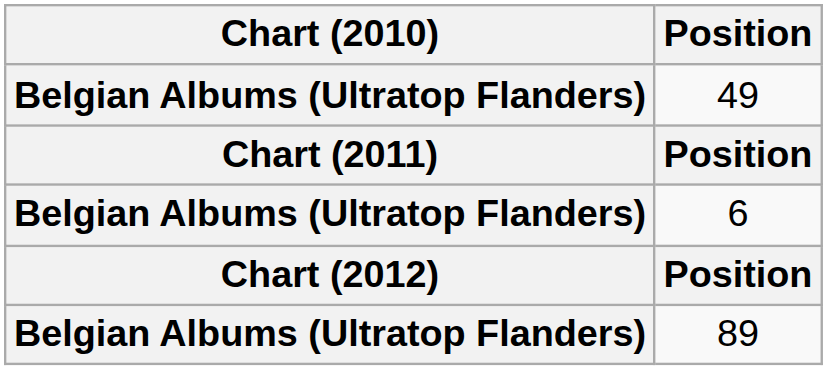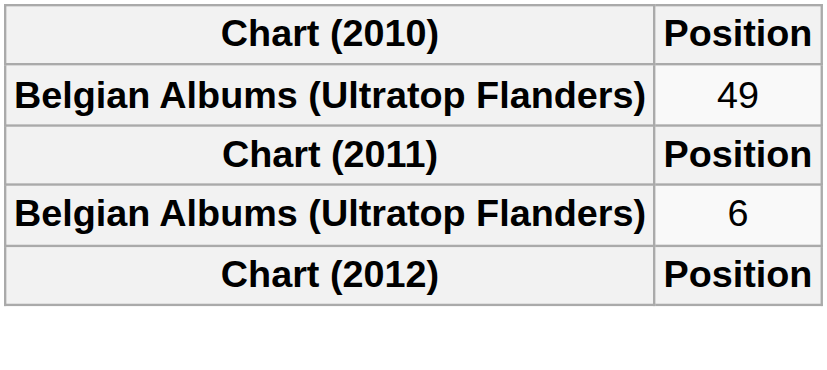- row: Belgian Albums (Ultratop Flanders) | 89
